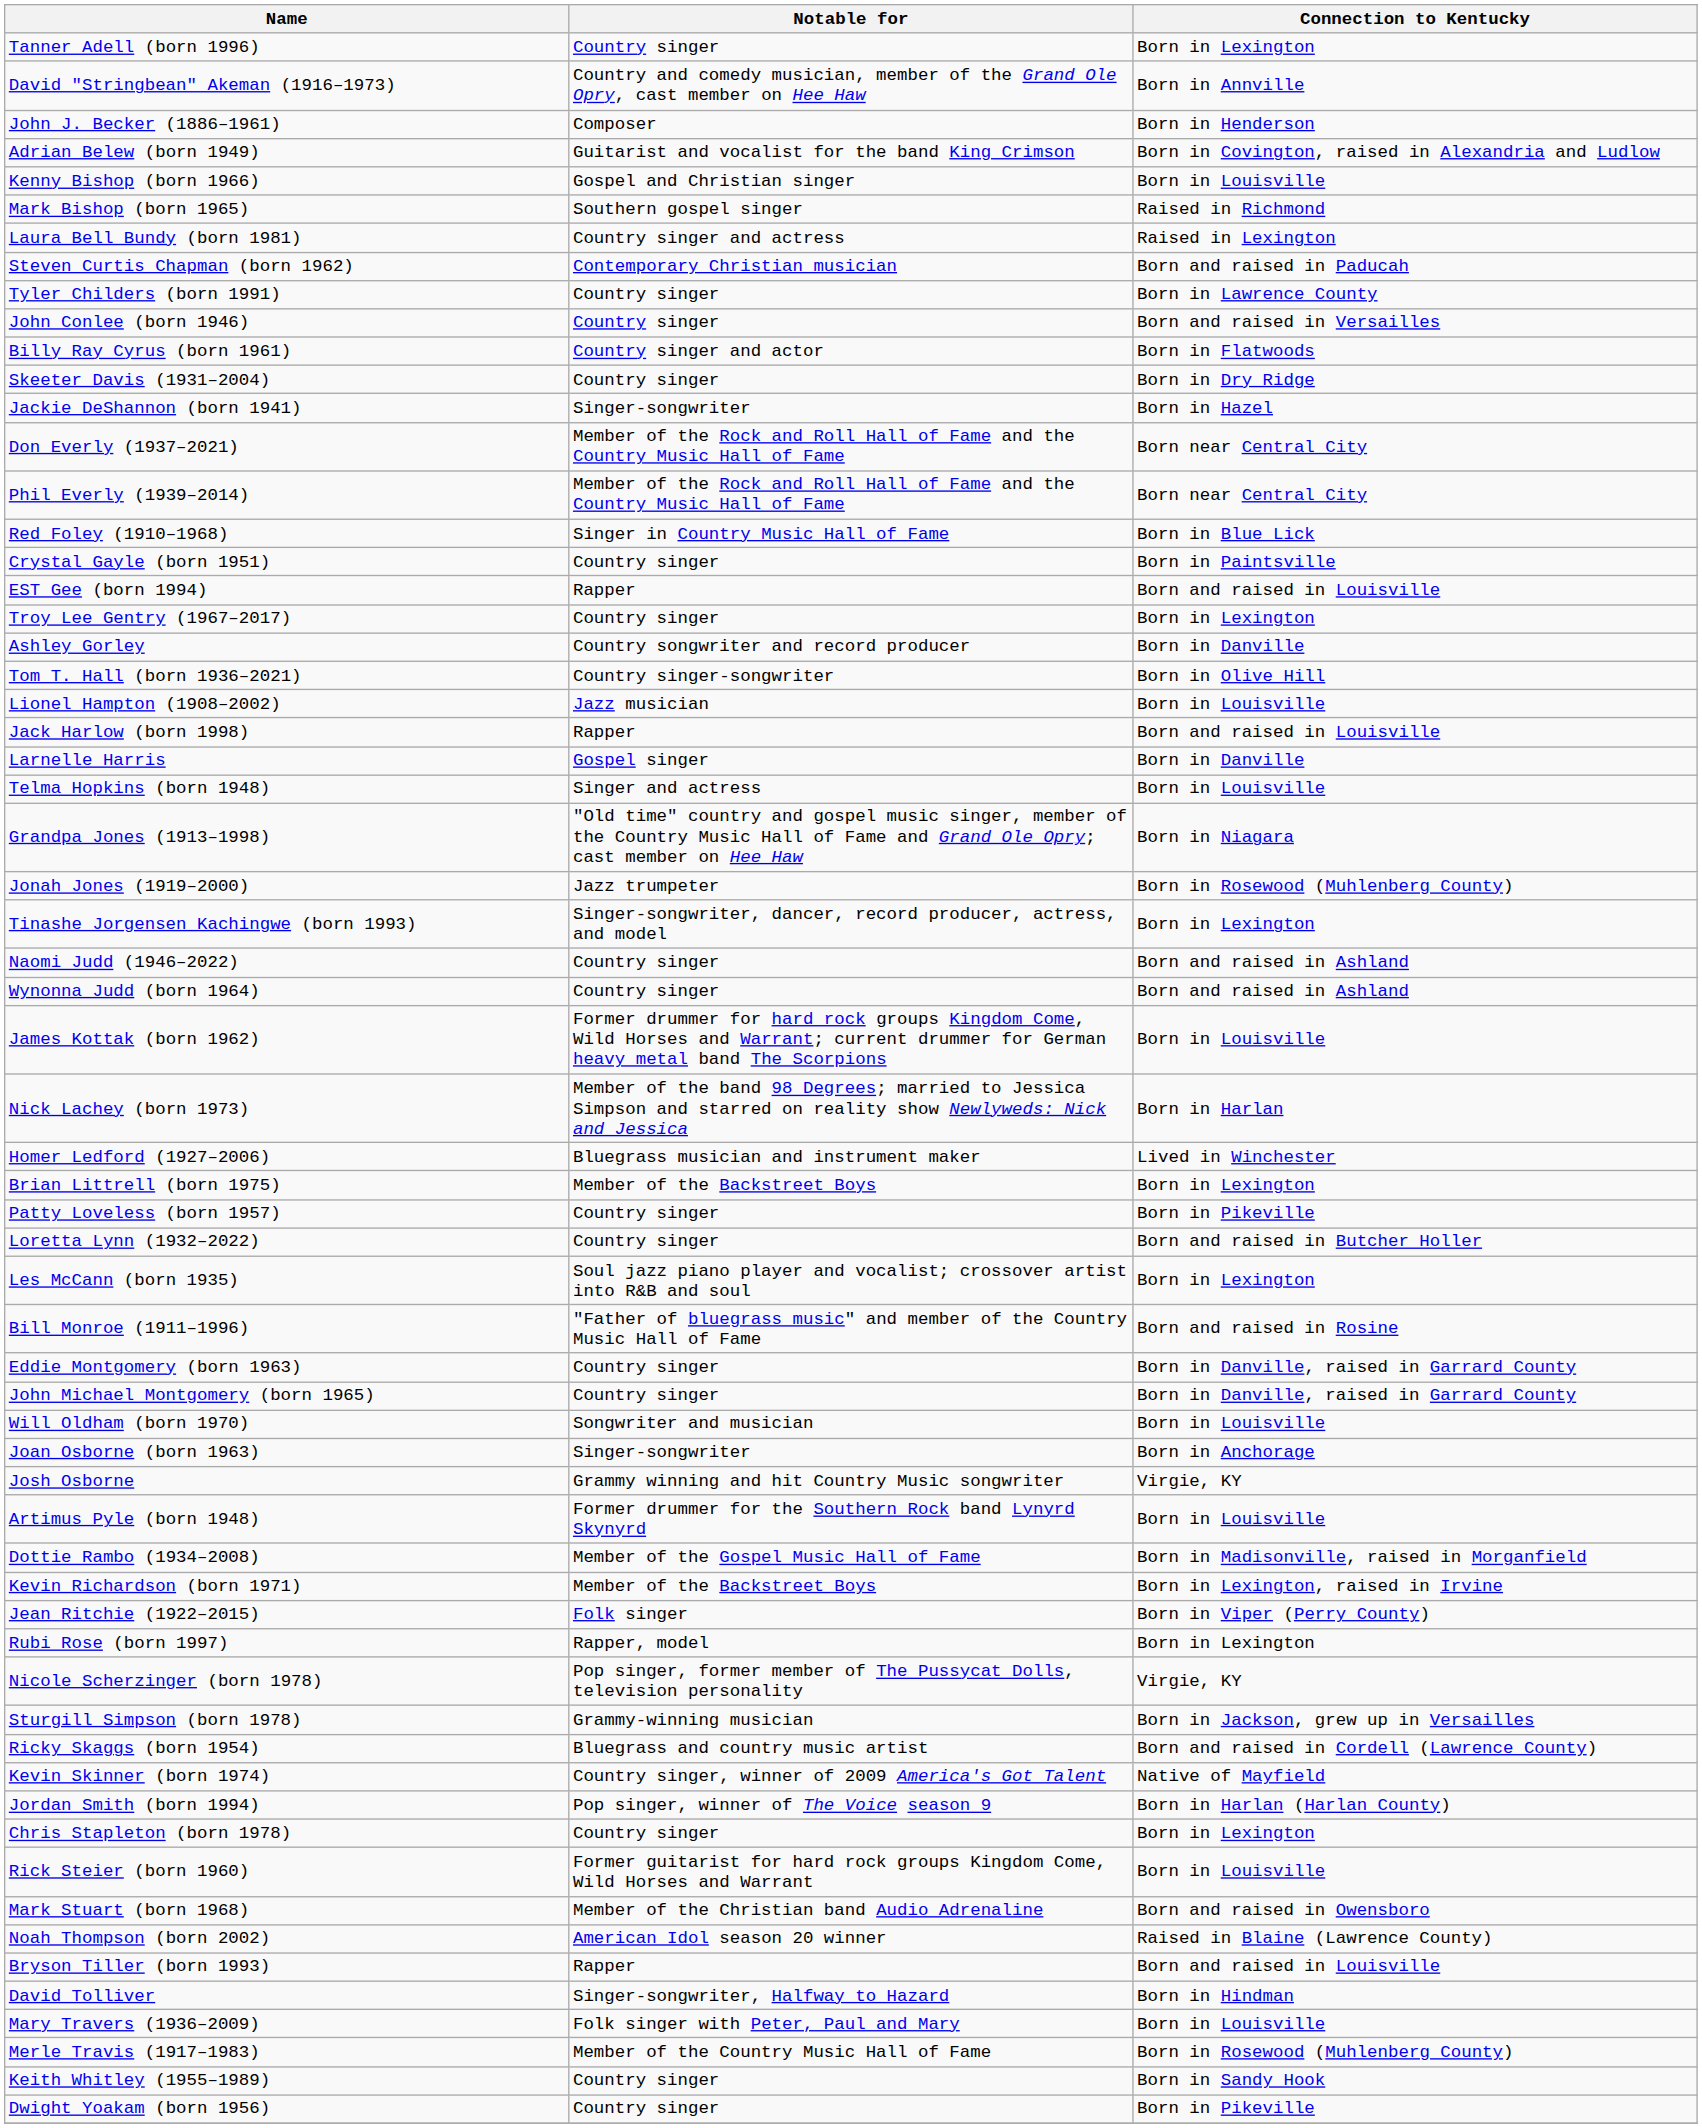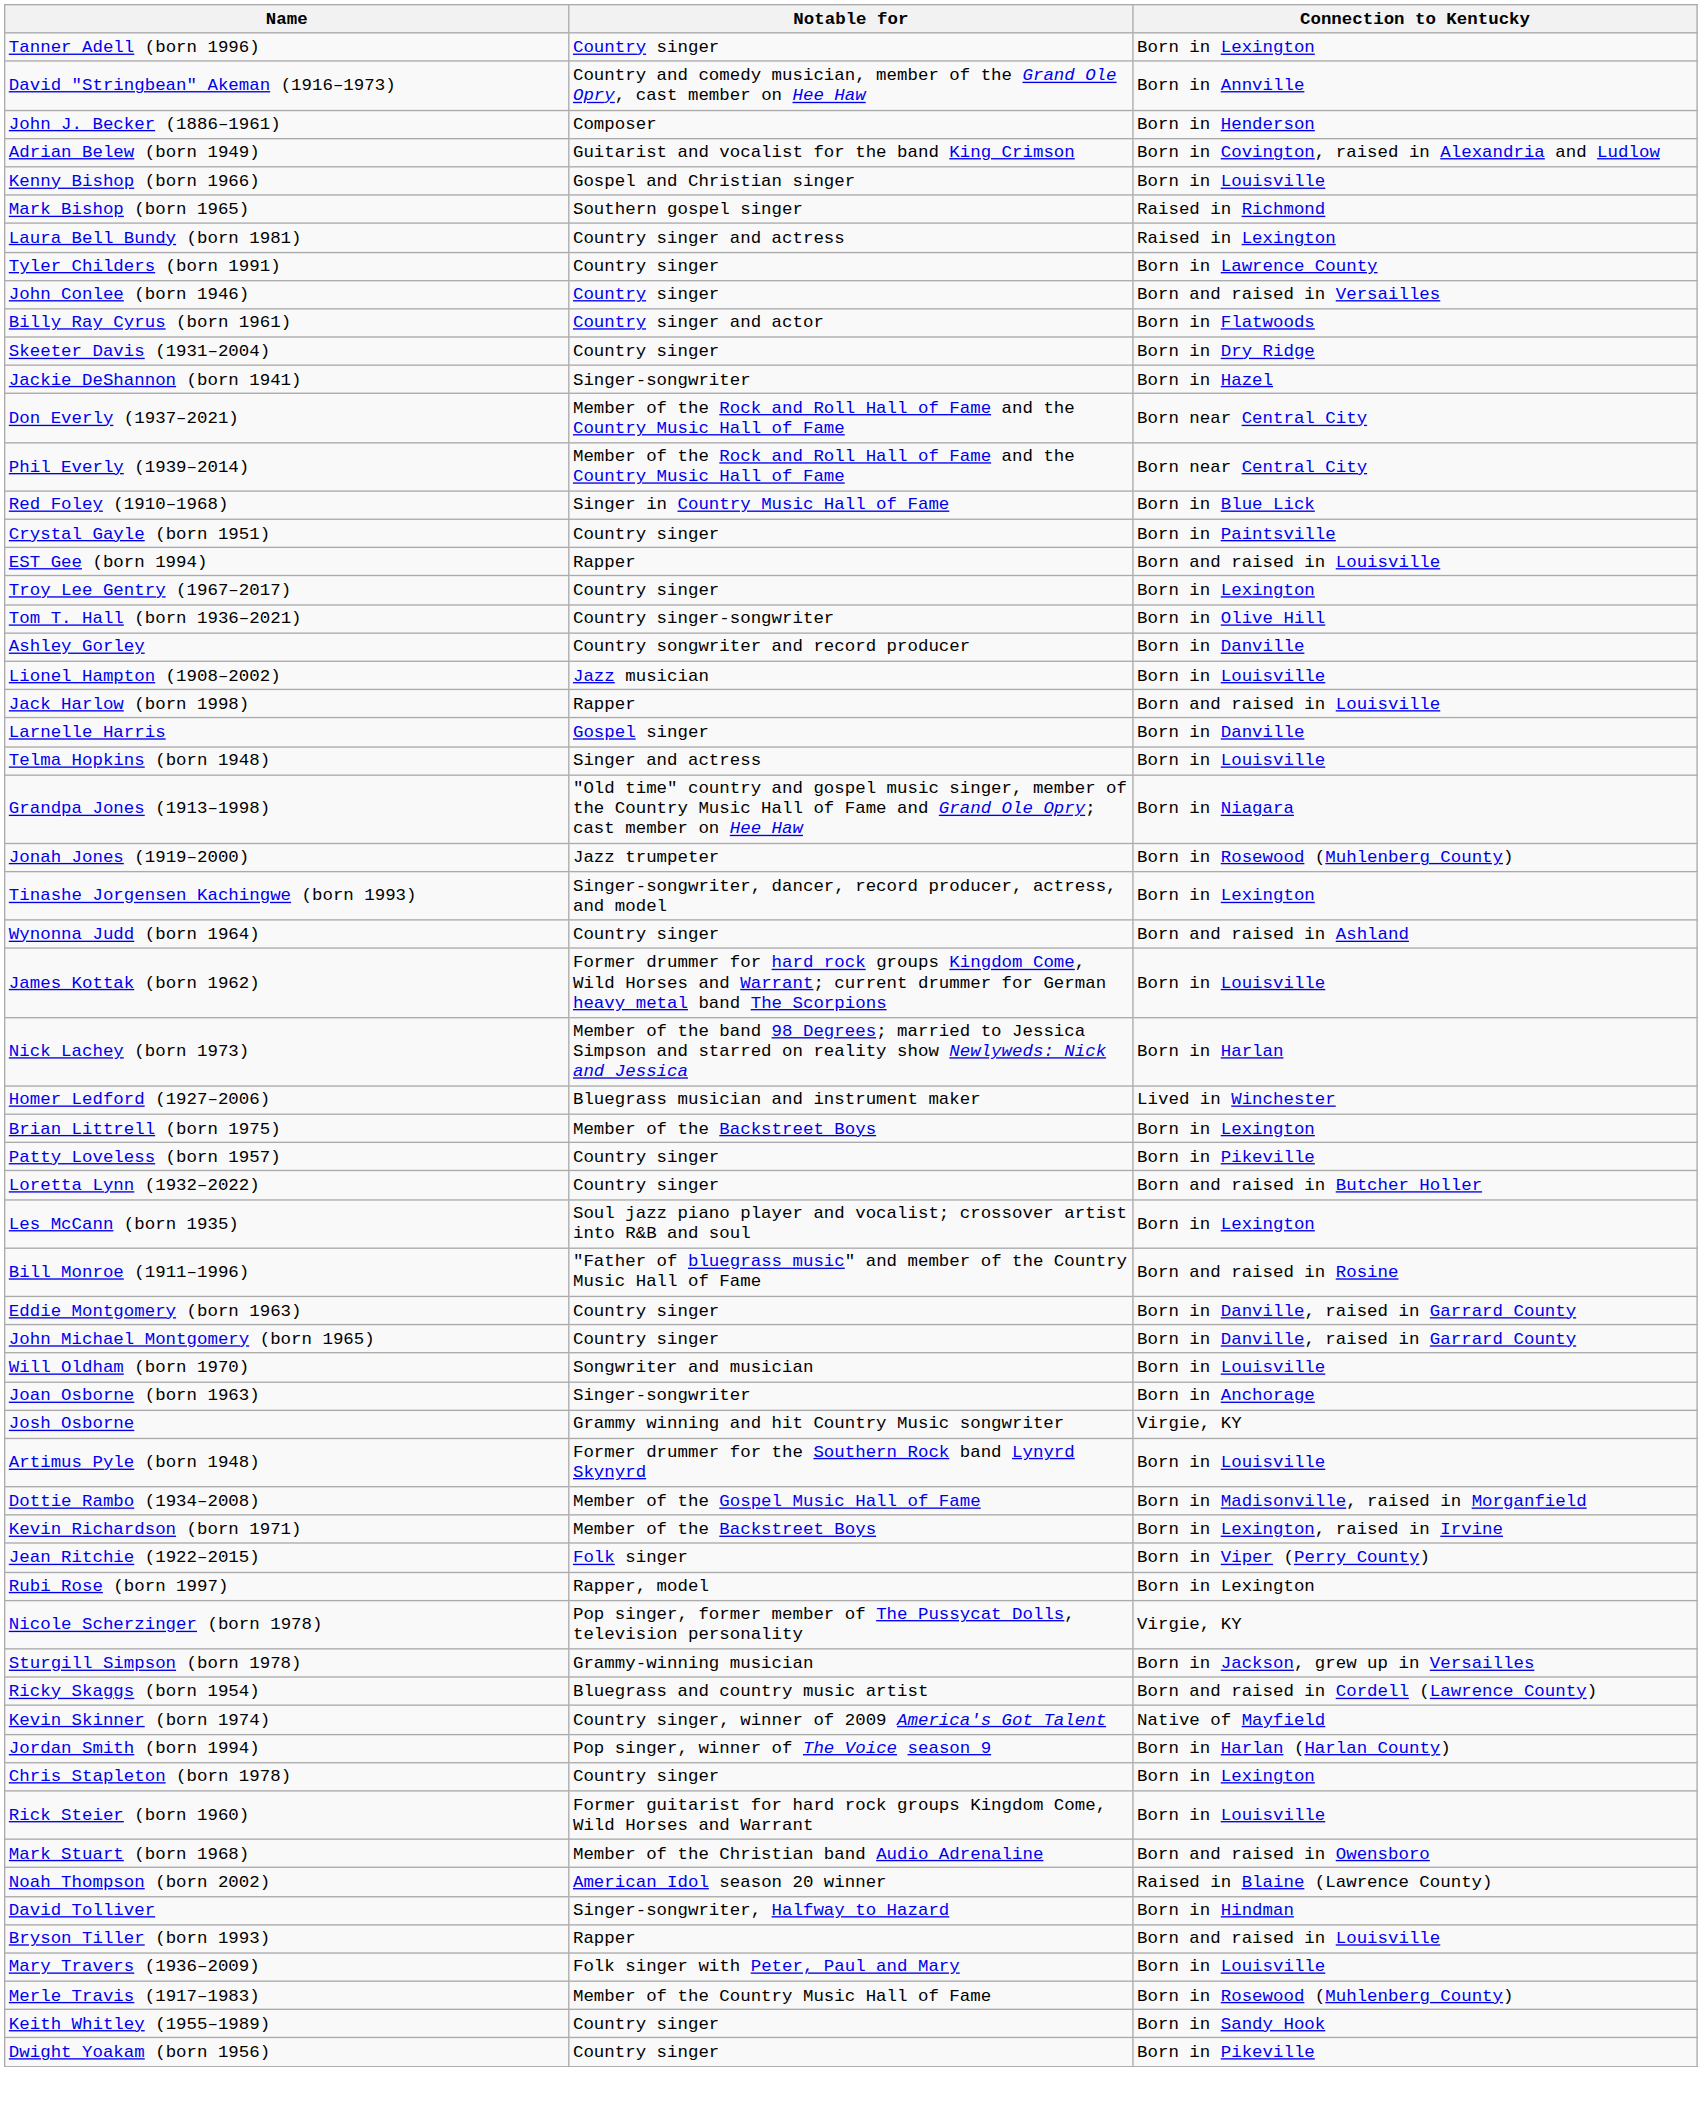- row: Steven Curtis Chapman (born 1962) | Contemporary Christian musician | Born and raised in Paducah
rows swapped: Ashley Gorley <-> Tom T. Hall (born 1936–2021)
- row: Naomi Judd (1946–2022) | Country singer | Born and raised in Ashland
rows swapped: Bryson Tiller (born 1993) <-> David Tolliver
